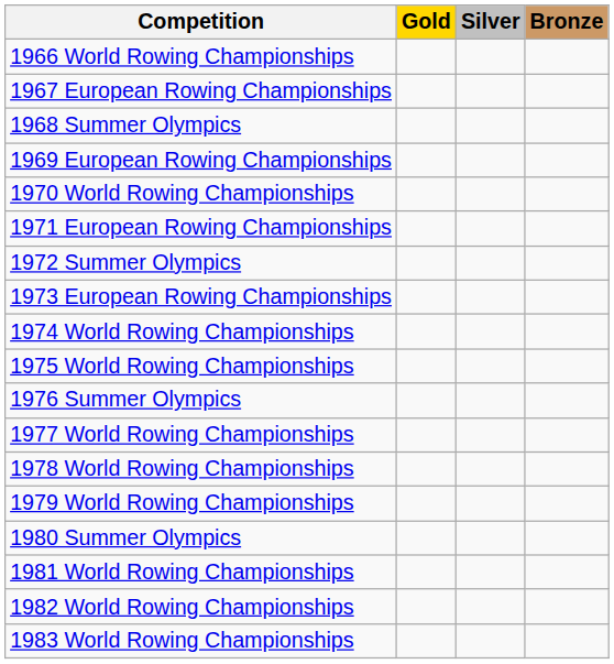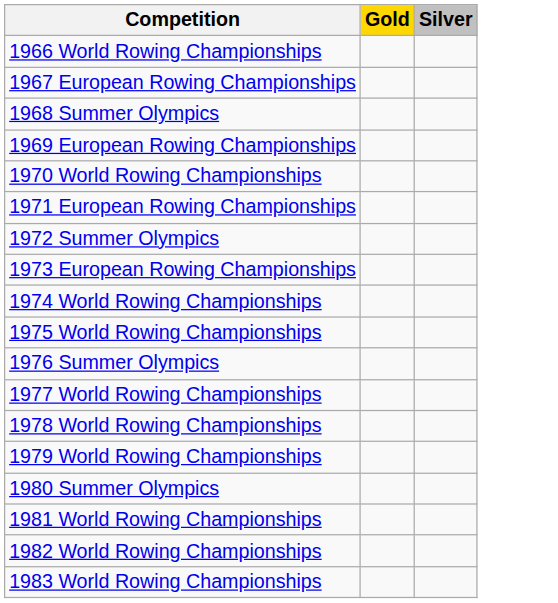- column: Bronze
